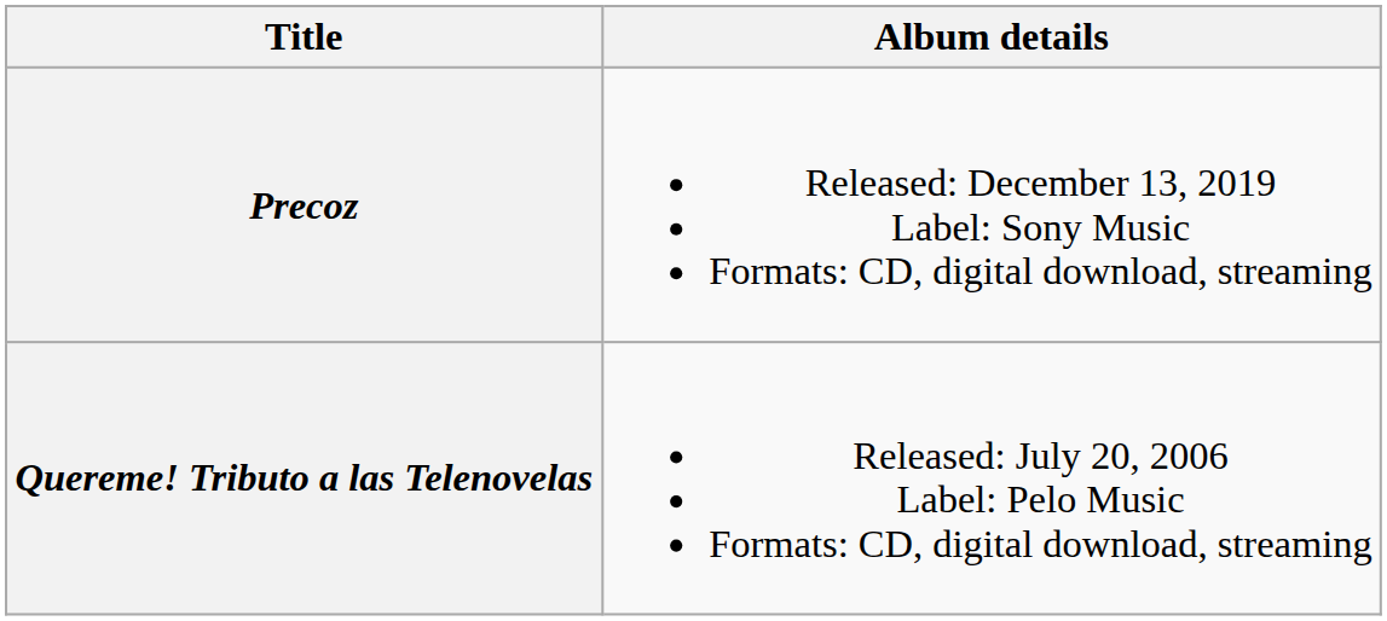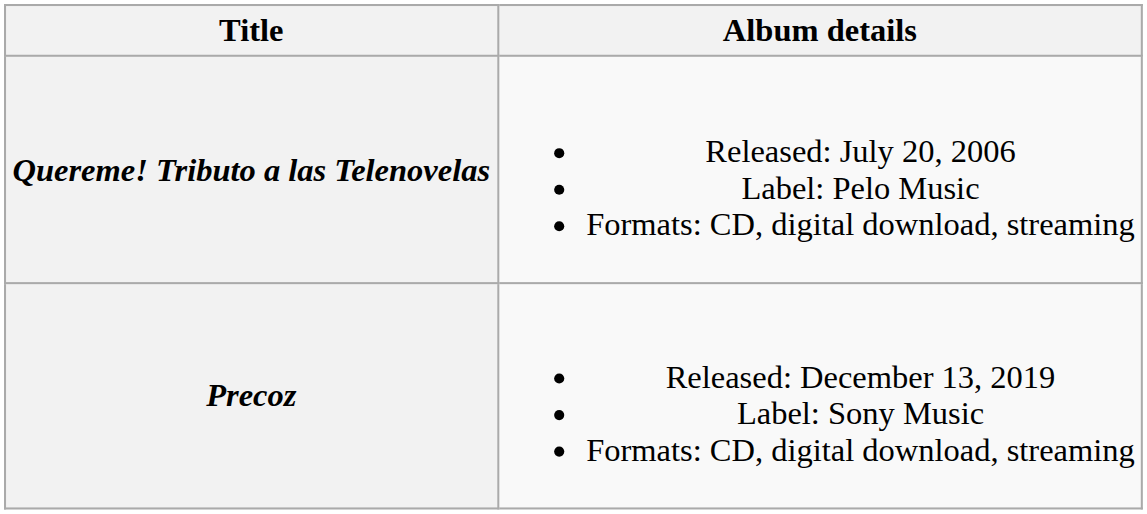rows swapped: Quereme! Tributo a las Telenovelas <-> Precoz
